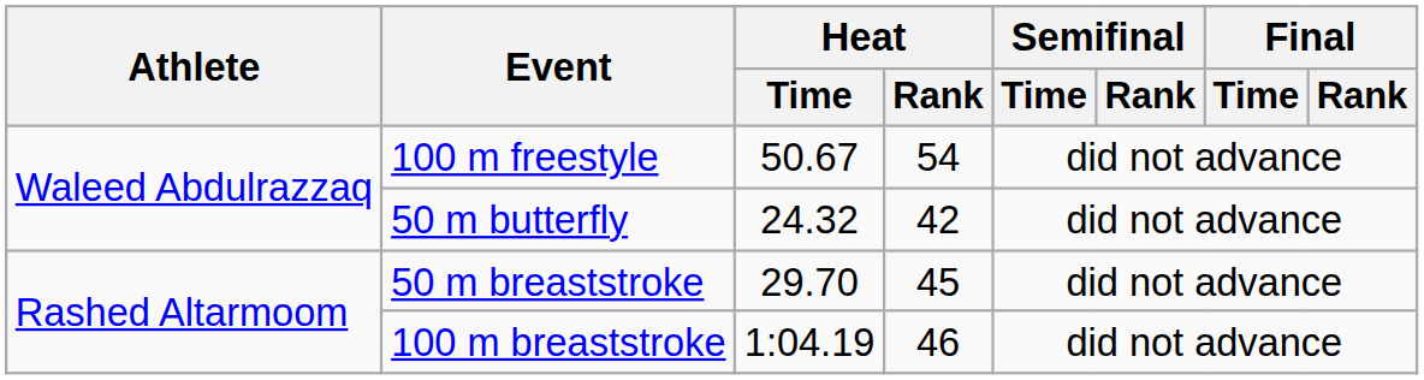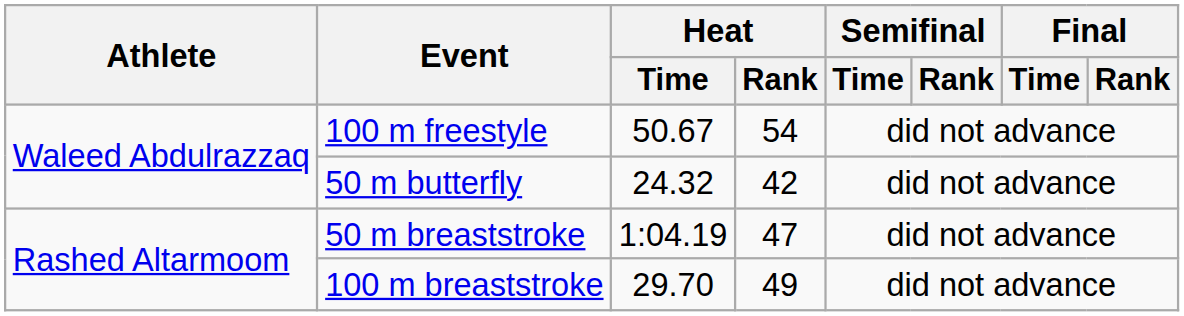50 m breaststroke | Heat / Time: 29.70 -> 1:04.19
50 m breaststroke | Heat / Rank: 45 -> 47
100 m breaststroke | Heat / Time: 1:04.19 -> 29.70
100 m breaststroke | Heat / Rank: 46 -> 49
